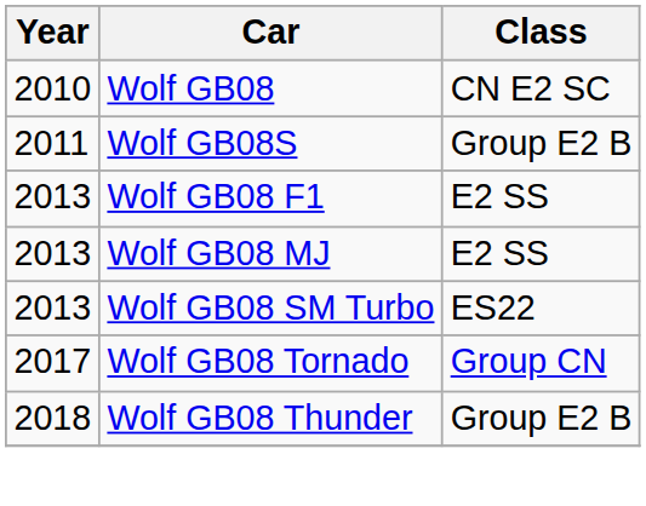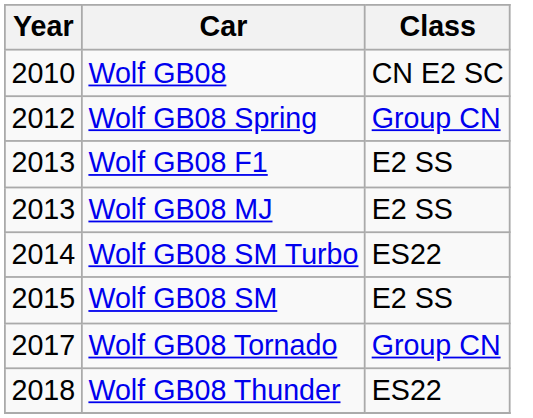- row: 2011 | Wolf GB08S | Group E2 B
+ row: 2012 | Wolf GB08 Spring | Group CN
Wolf GB08 SM Turbo | Year: 2013 -> 2014
+ row: 2015 | Wolf GB08 SM | E2 SS
Wolf GB08 Thunder | Class: Group E2 B -> ES22
